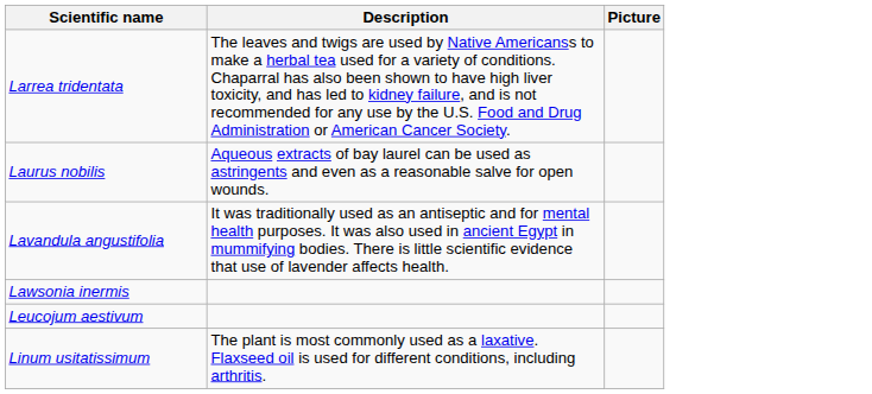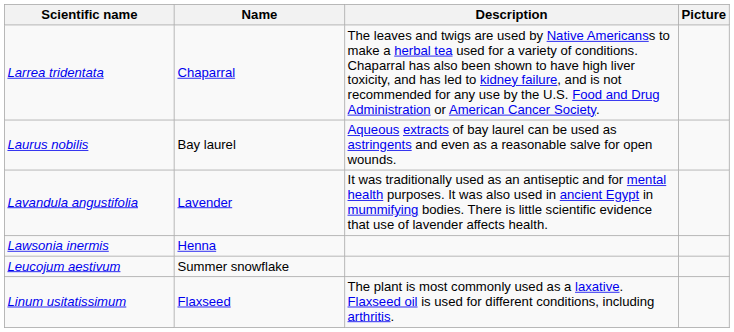+ column: Name | Chaparral | Bay laurel | Lavender | Henna | Summer snowflake | Flaxseed
